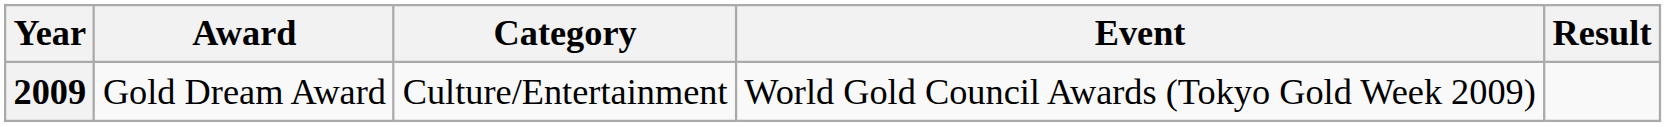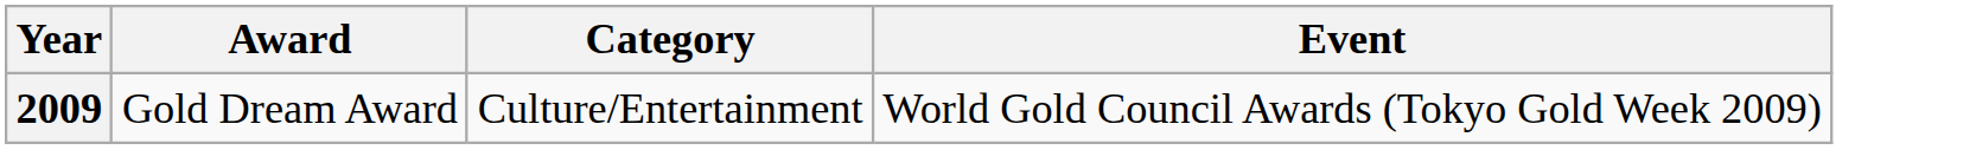- column: Result
